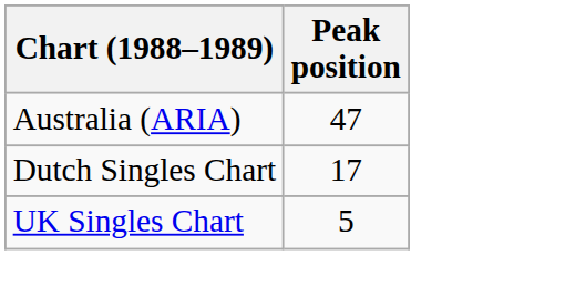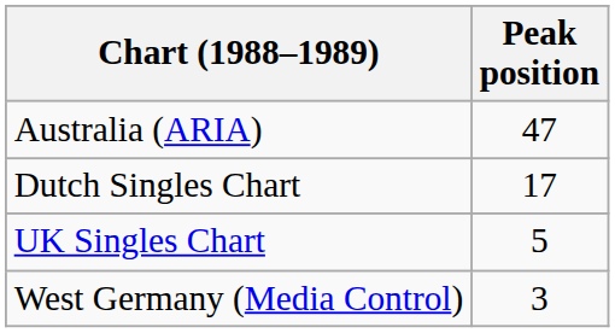+ row: West Germany (Media Control) | 3
